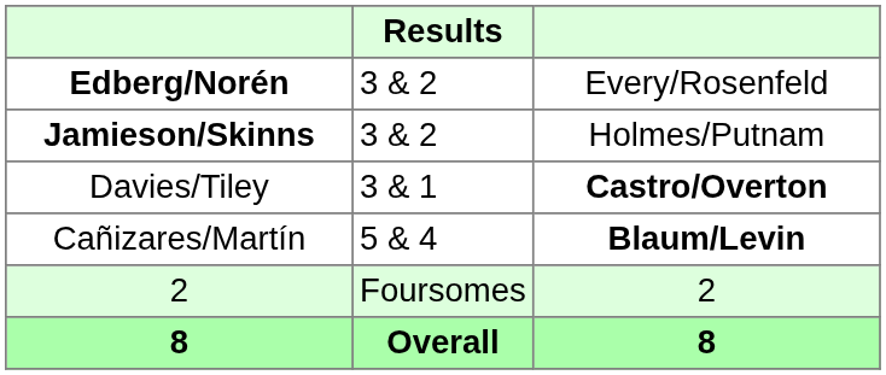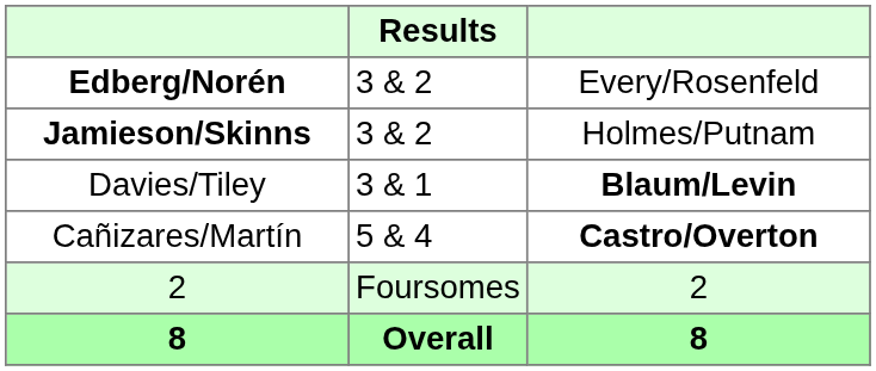Davies/Tiley | column 3: Castro/Overton -> Blaum/Levin
Cañizares/Martín | column 3: Blaum/Levin -> Castro/Overton
